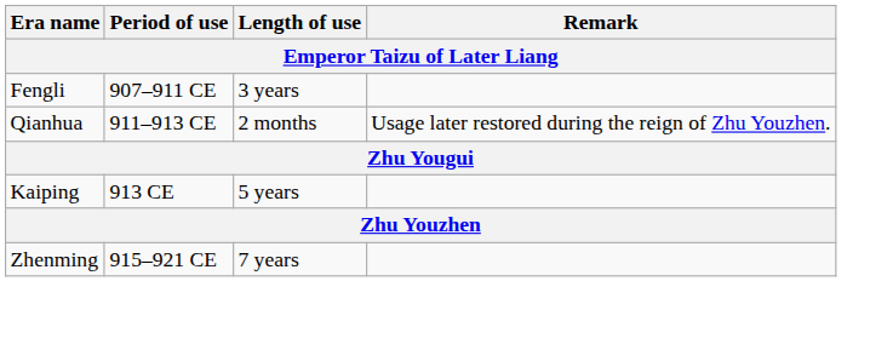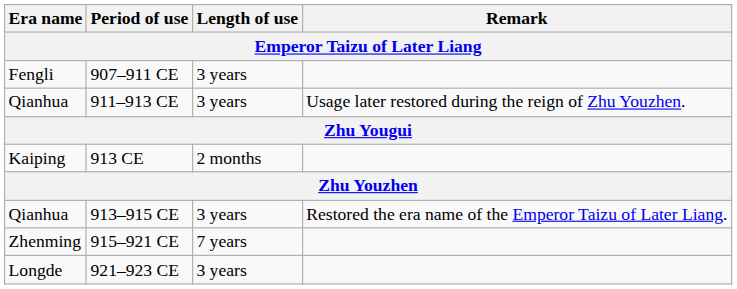911–913 CE | Length of use: 2 months -> 3 years
913 CE | Length of use: 5 years -> 2 months
+ row: Qianhua | 913–915 CE | 3 years | Restored the era name of the Emperor Taizu of Later Liang.
+ row: Longde | 921–923 CE | 3 years
